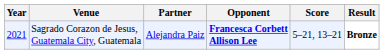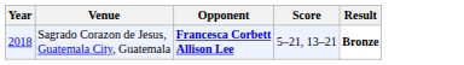- column: Partner | Alejandra Paiz
Sagrado Corazon de Jesus, Guatemala City, Guatemala | Year: 2021 -> 2018
